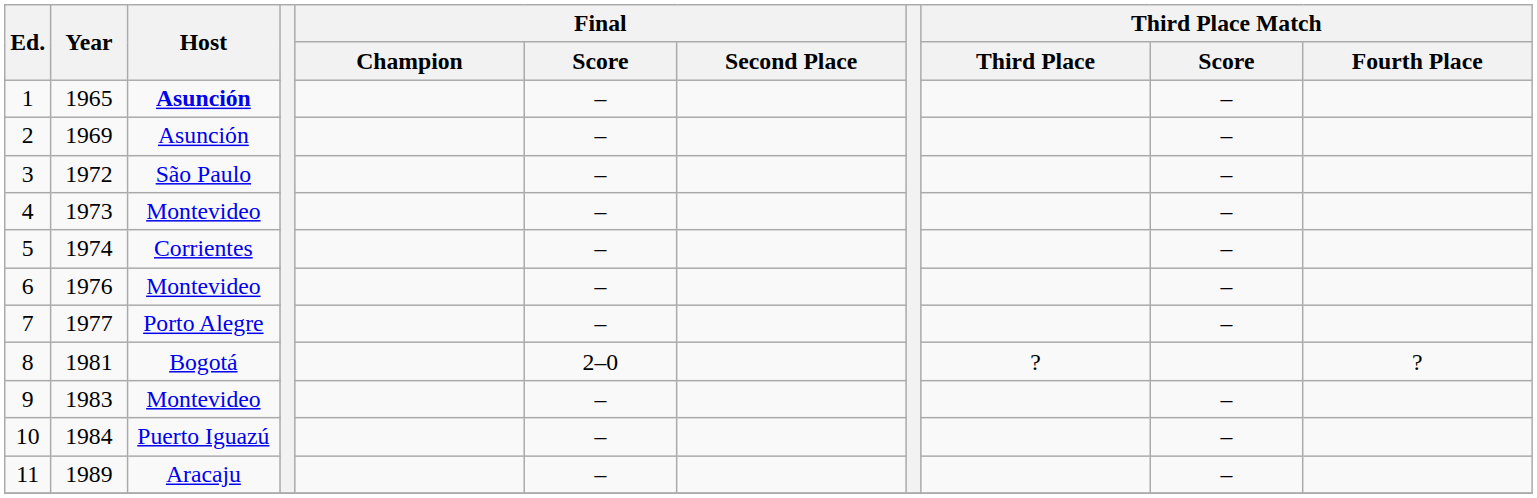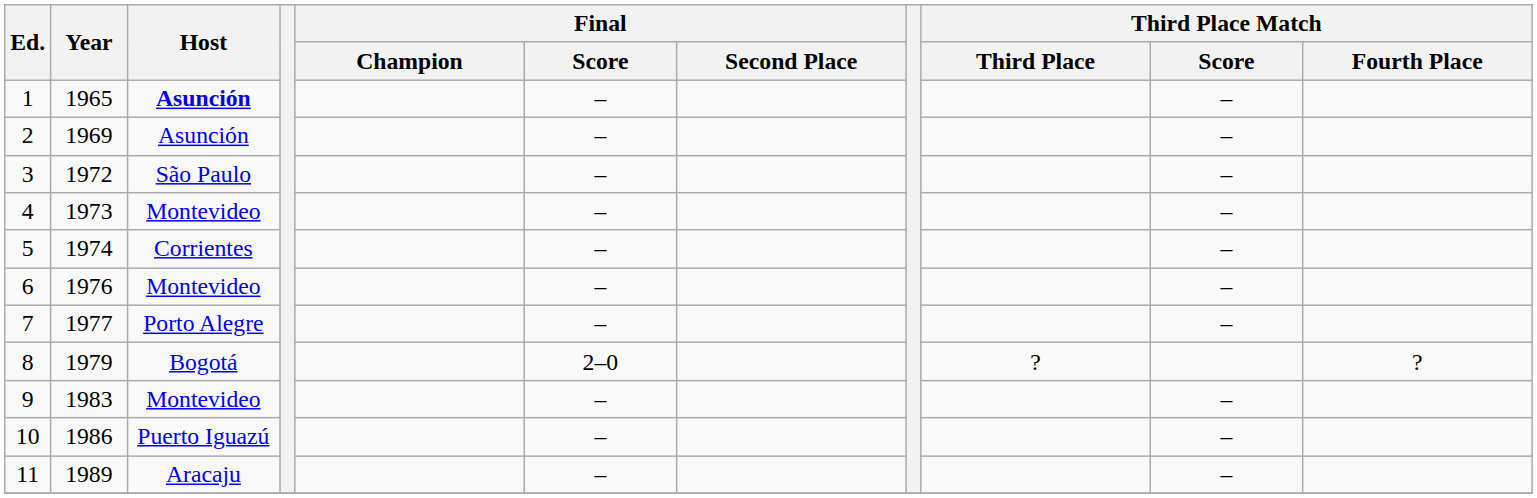8 | Year: 1981 -> 1979
10 | Year: 1984 -> 1986
